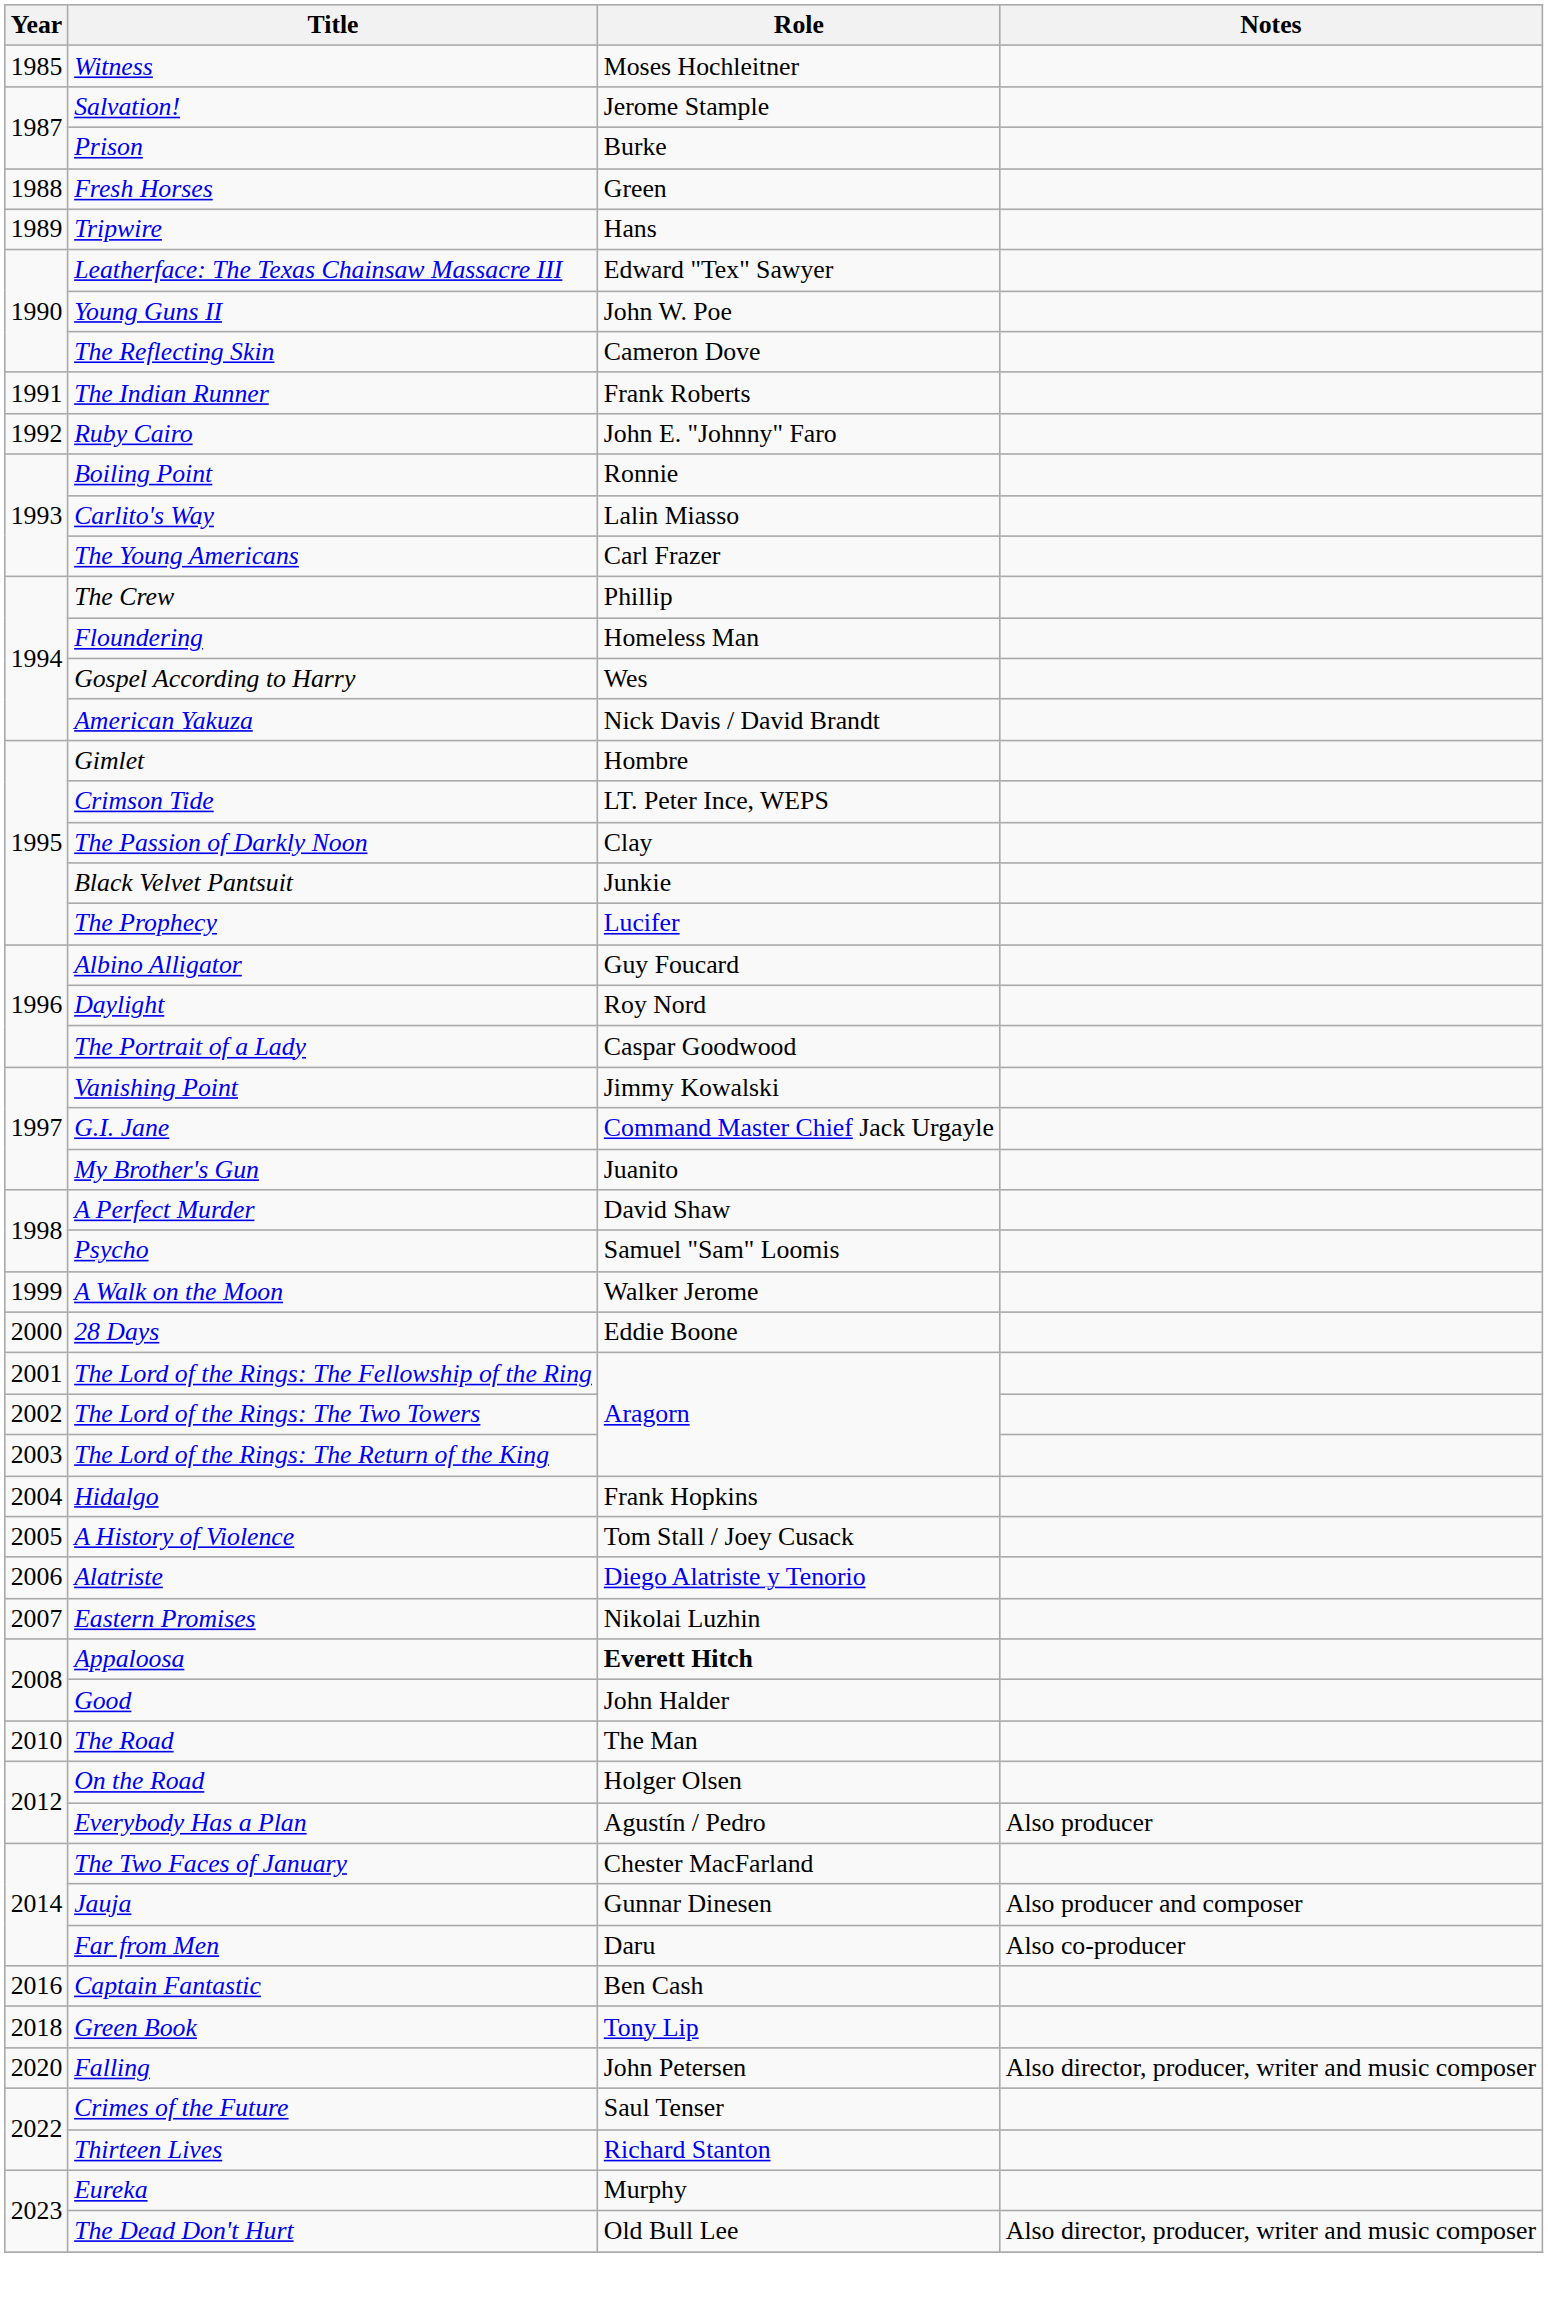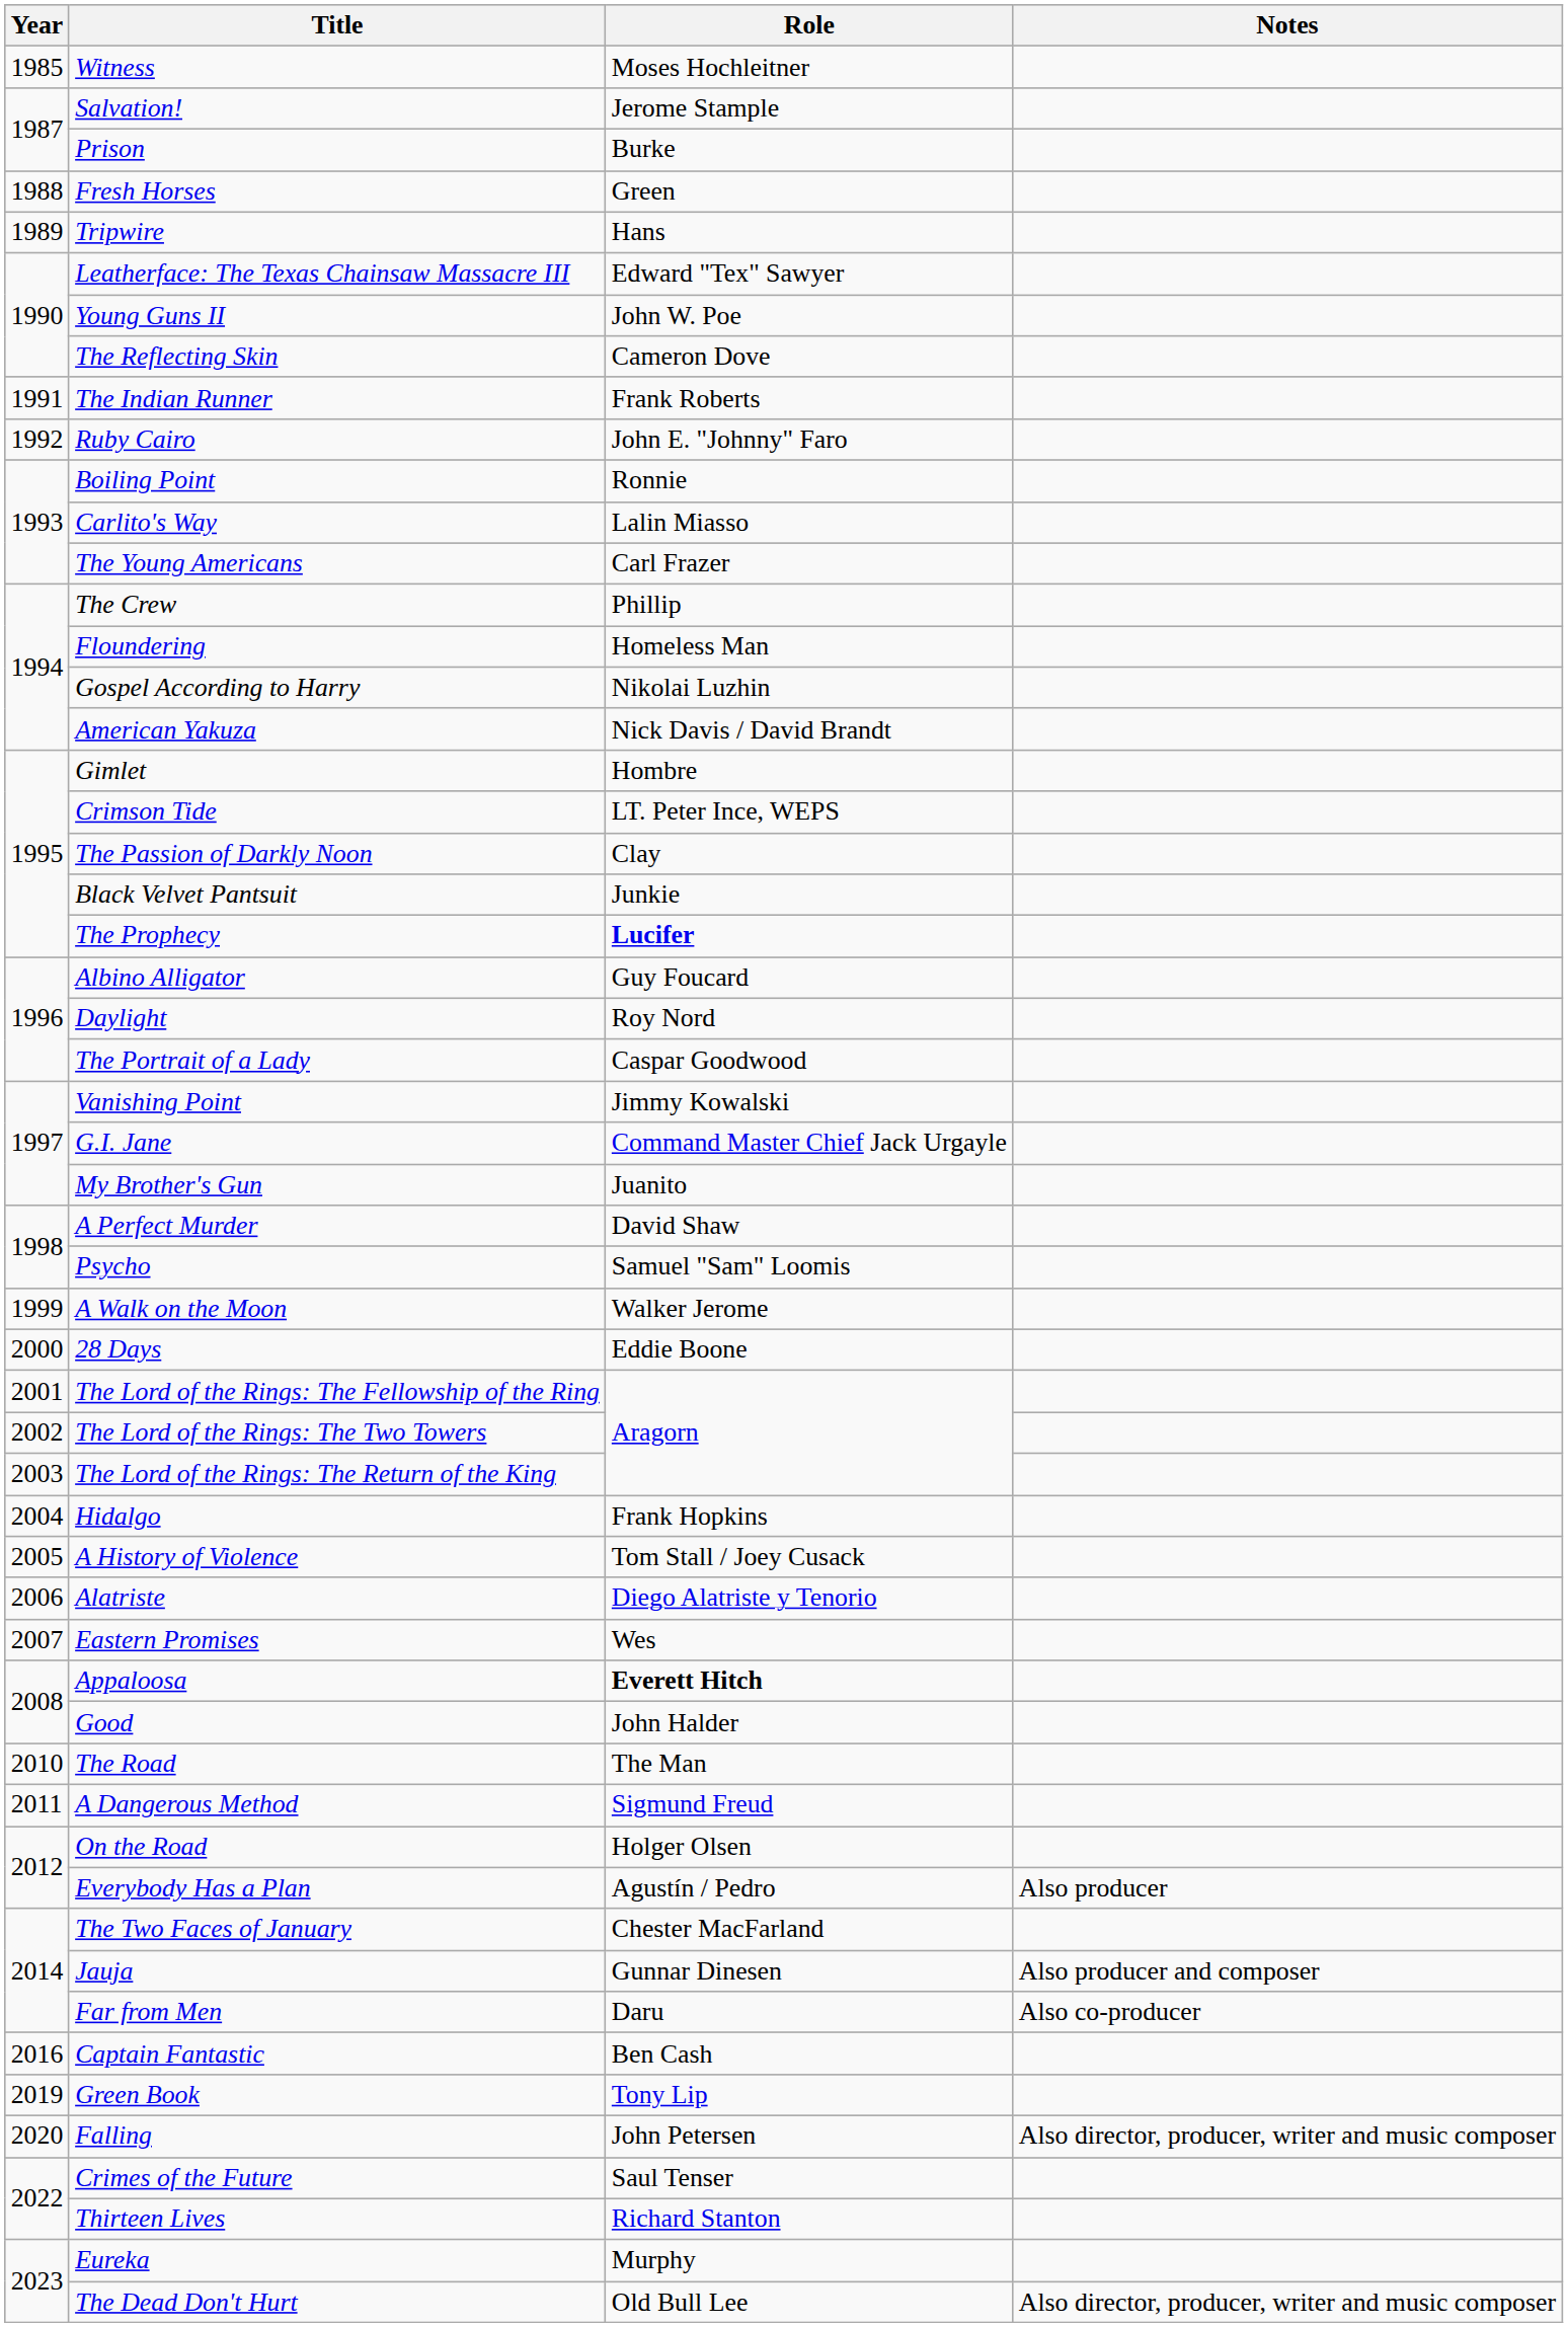Gospel According to Harry | Role: Wes -> Nikolai Luzhin
The Prophecy | Role: normal -> bold
Eastern Promises | Role: Nikolai Luzhin -> Wes
+ row: 2011 | A Dangerous Method | Sigmund Freud
Green Book | Year: 2018 -> 2019
